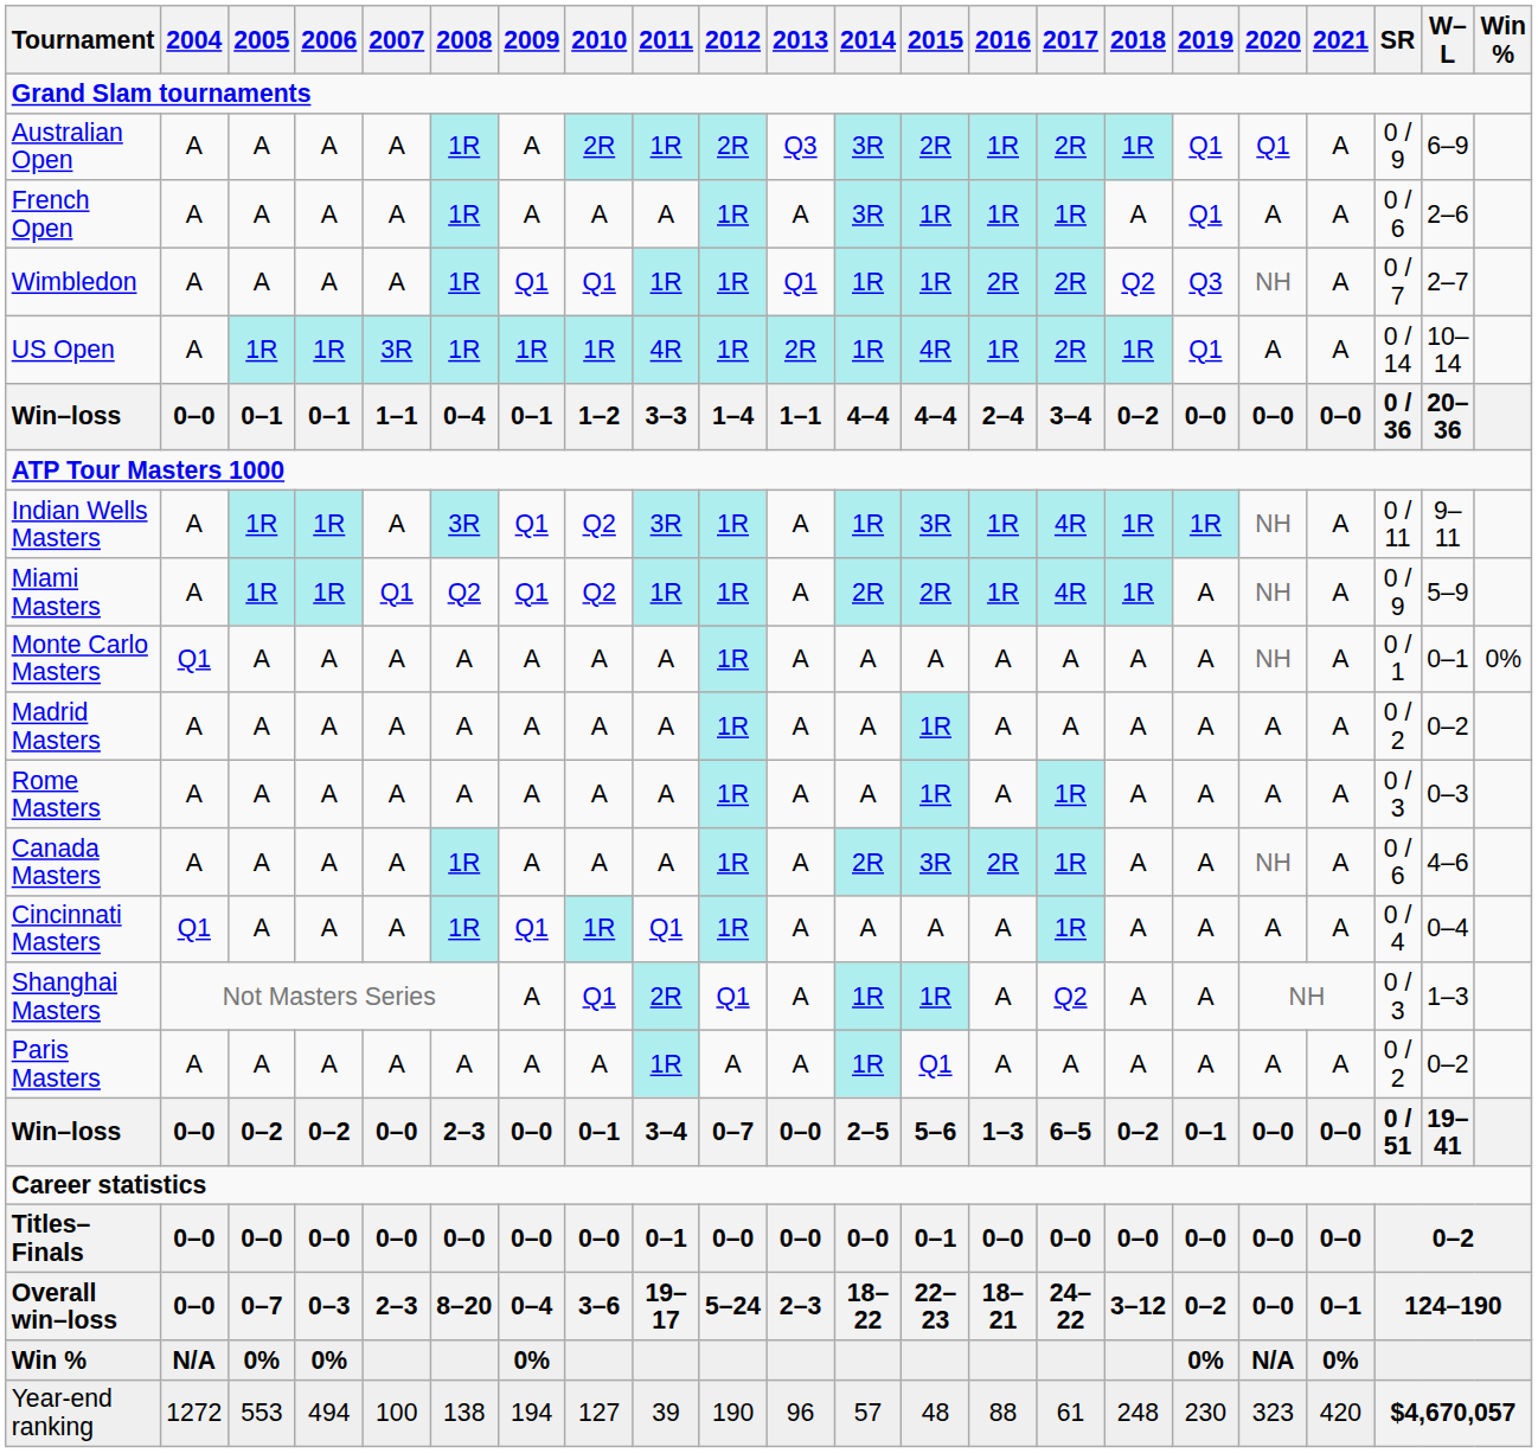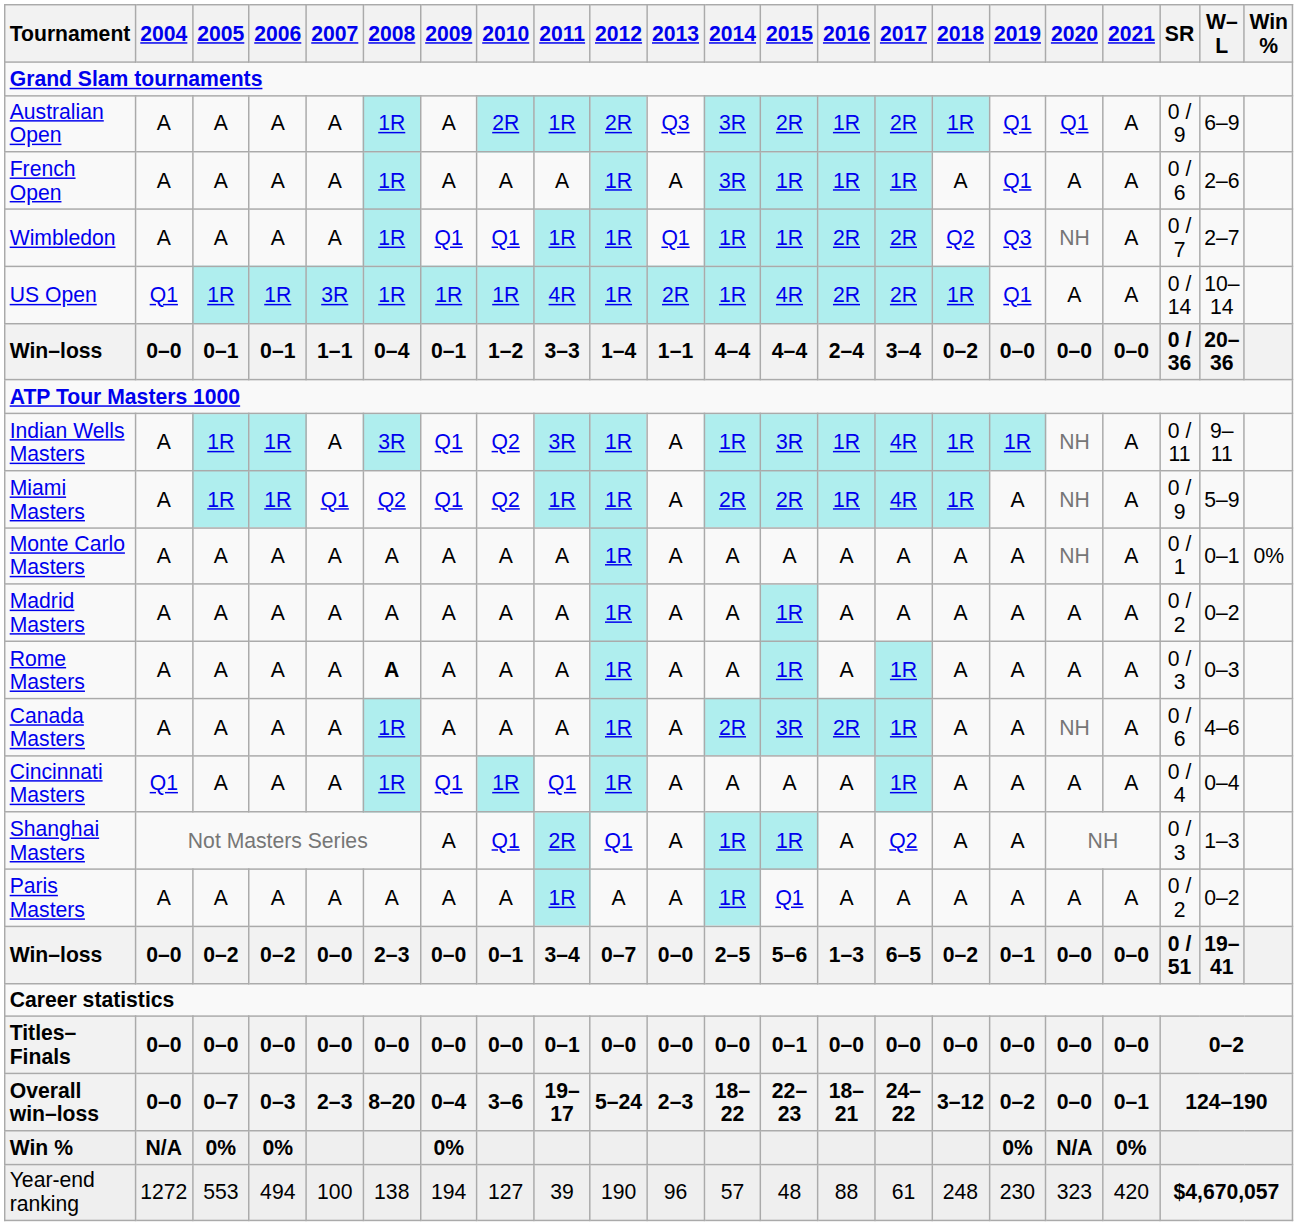US Open | 2004: A -> Q1
US Open | 2016: 1R -> 2R
Monte Carlo Masters | 2004: Q1 -> A
Rome Masters | 2008: normal -> bold
